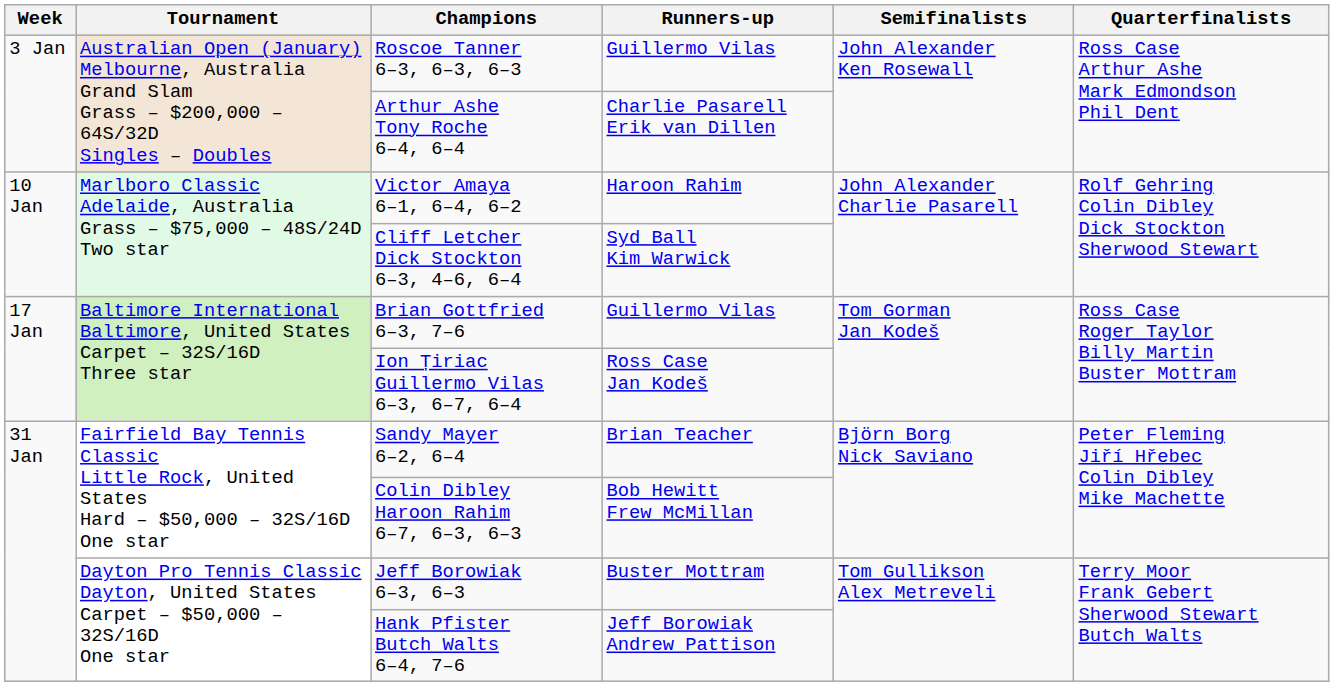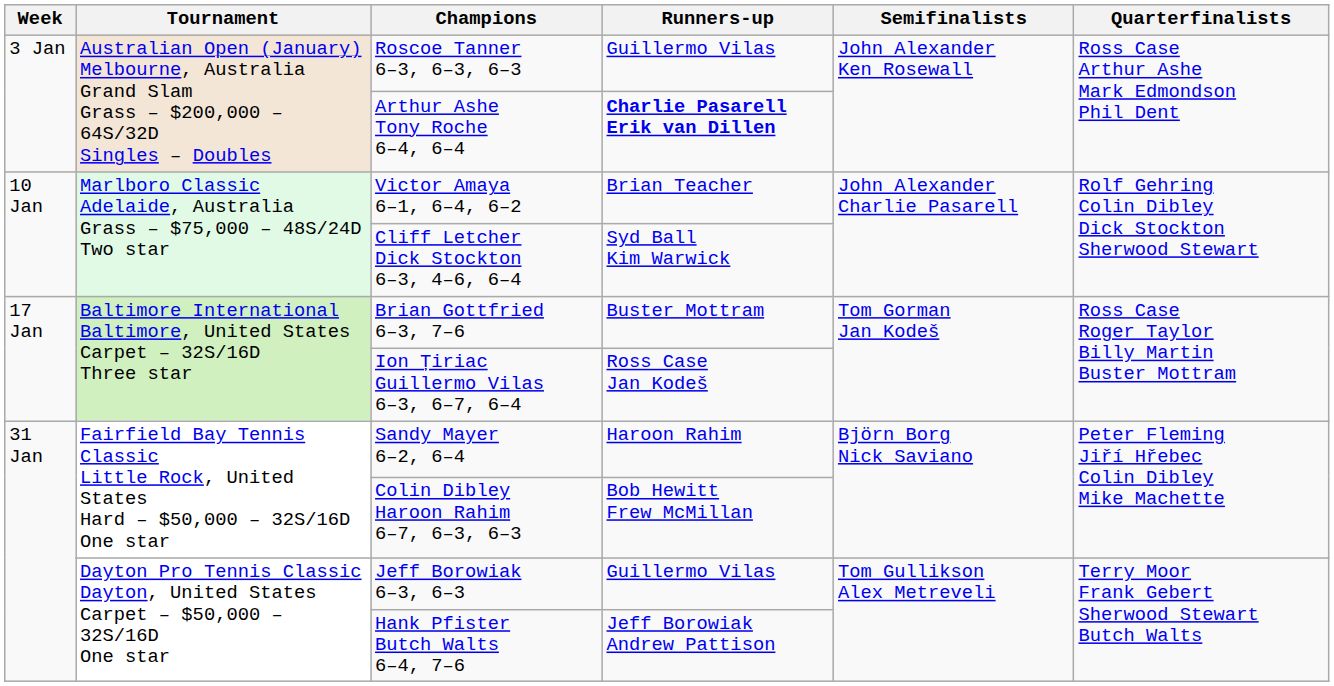Arthur Ashe Tony Roche 6–4, 6–4 | Runners-up: normal -> bold
Victor Amaya 6–1, 6–4, 6–2 | Runners-up: Haroon Rahim -> Brian Teacher
Brian Gottfried 6–3, 7–6 | Runners-up: Guillermo Vilas -> Buster Mottram
Sandy Mayer 6–2, 6–4 | Runners-up: Brian Teacher -> Haroon Rahim
Jeff Borowiak 6–3, 6–3 | Runners-up: Buster Mottram -> Guillermo Vilas
